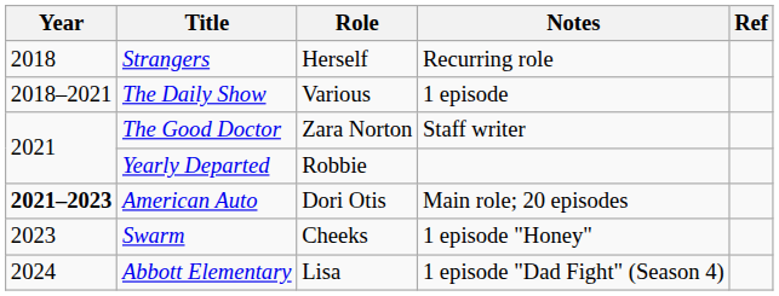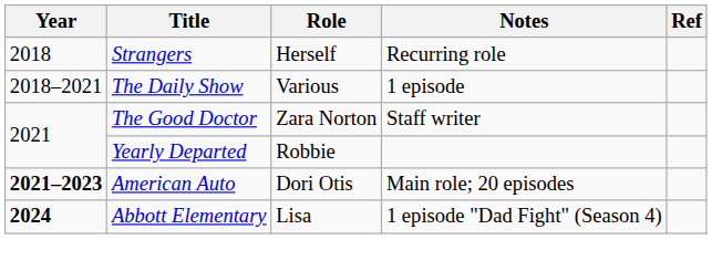- row: 2023 | Swarm | Cheeks | 1 episode "Honey"
Abbott Elementary | Year: normal -> bold
